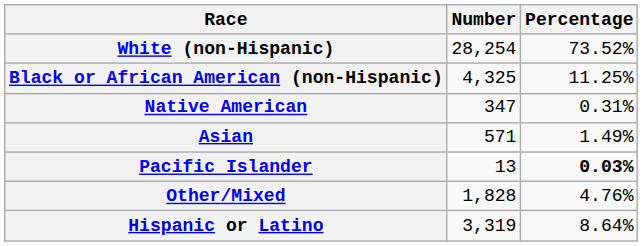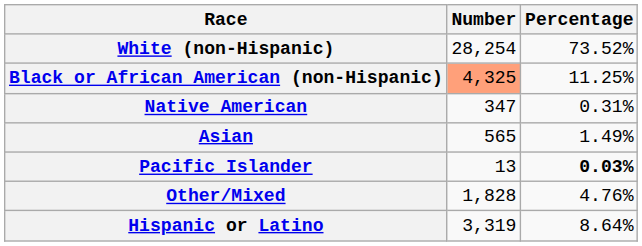Black or African American (non-Hispanic) | Number: no background -> lightsalmon background
Asian | Number: 571 -> 565
